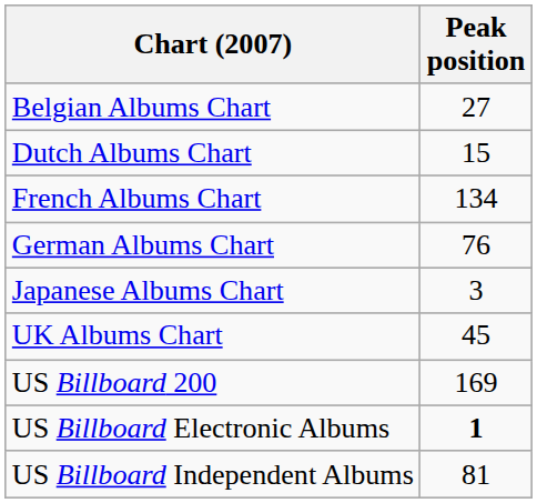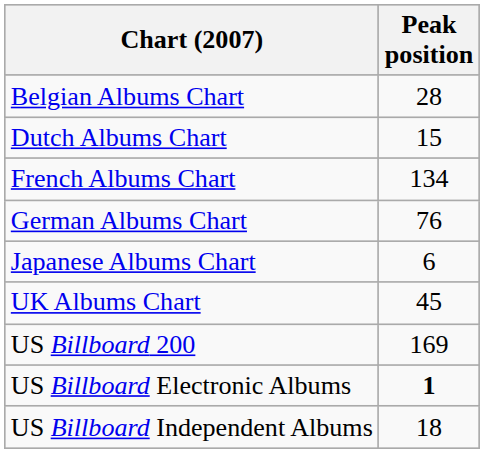Belgian Albums Chart | Peak position: 27 -> 28
Japanese Albums Chart | Peak position: 3 -> 6
US Billboard Independent Albums | Peak position: 81 -> 18
